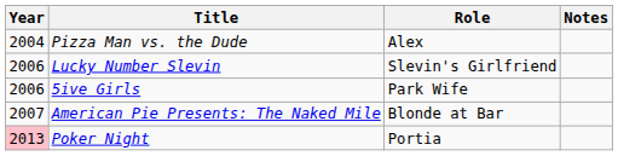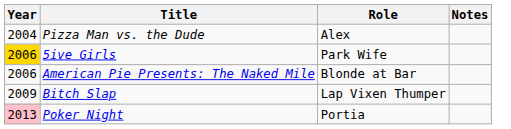- row: 2006 | Lucky Number Slevin | Slevin's Girlfriend
5ive Girls | Year: no background -> gold background
American Pie Presents: The Naked Mile | Year: 2007 -> 2006
+ row: 2009 | Bitch Slap | Lap Vixen Thumper
